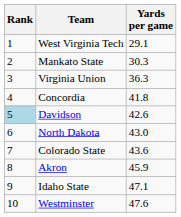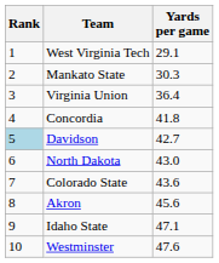Virginia Union | Yards per game: 36.3 -> 36.4
Davidson | Yards per game: 42.6 -> 42.7
Akron | Yards per game: 45.9 -> 45.6
